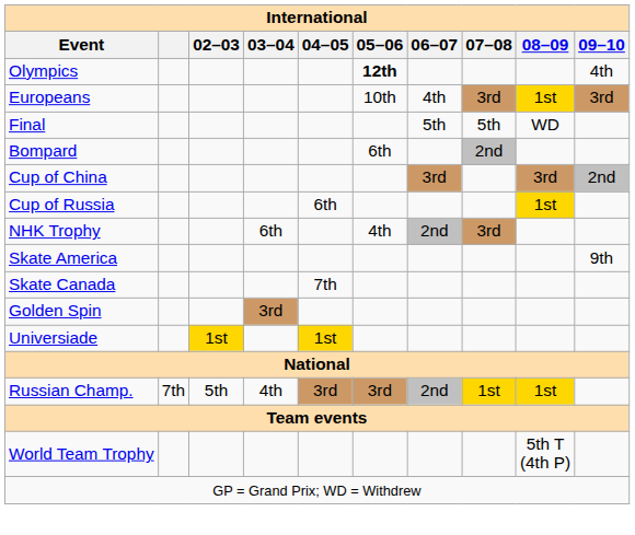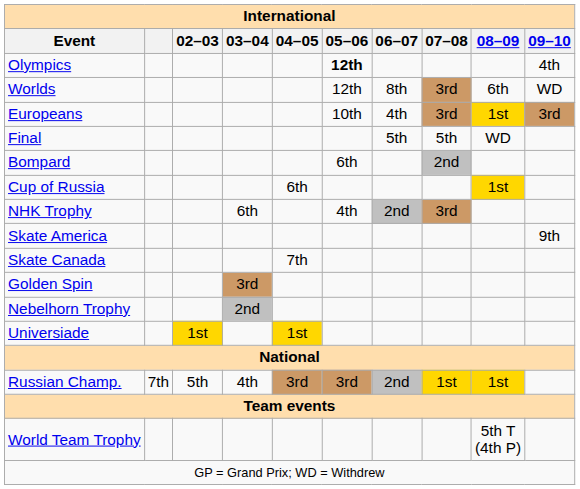+ row: Worlds | 12th | 8th | 3rd | 6th | WD
- row: Cup of China | 3rd | 3rd | 2nd
+ row: Nebelhorn Trophy | 2nd
